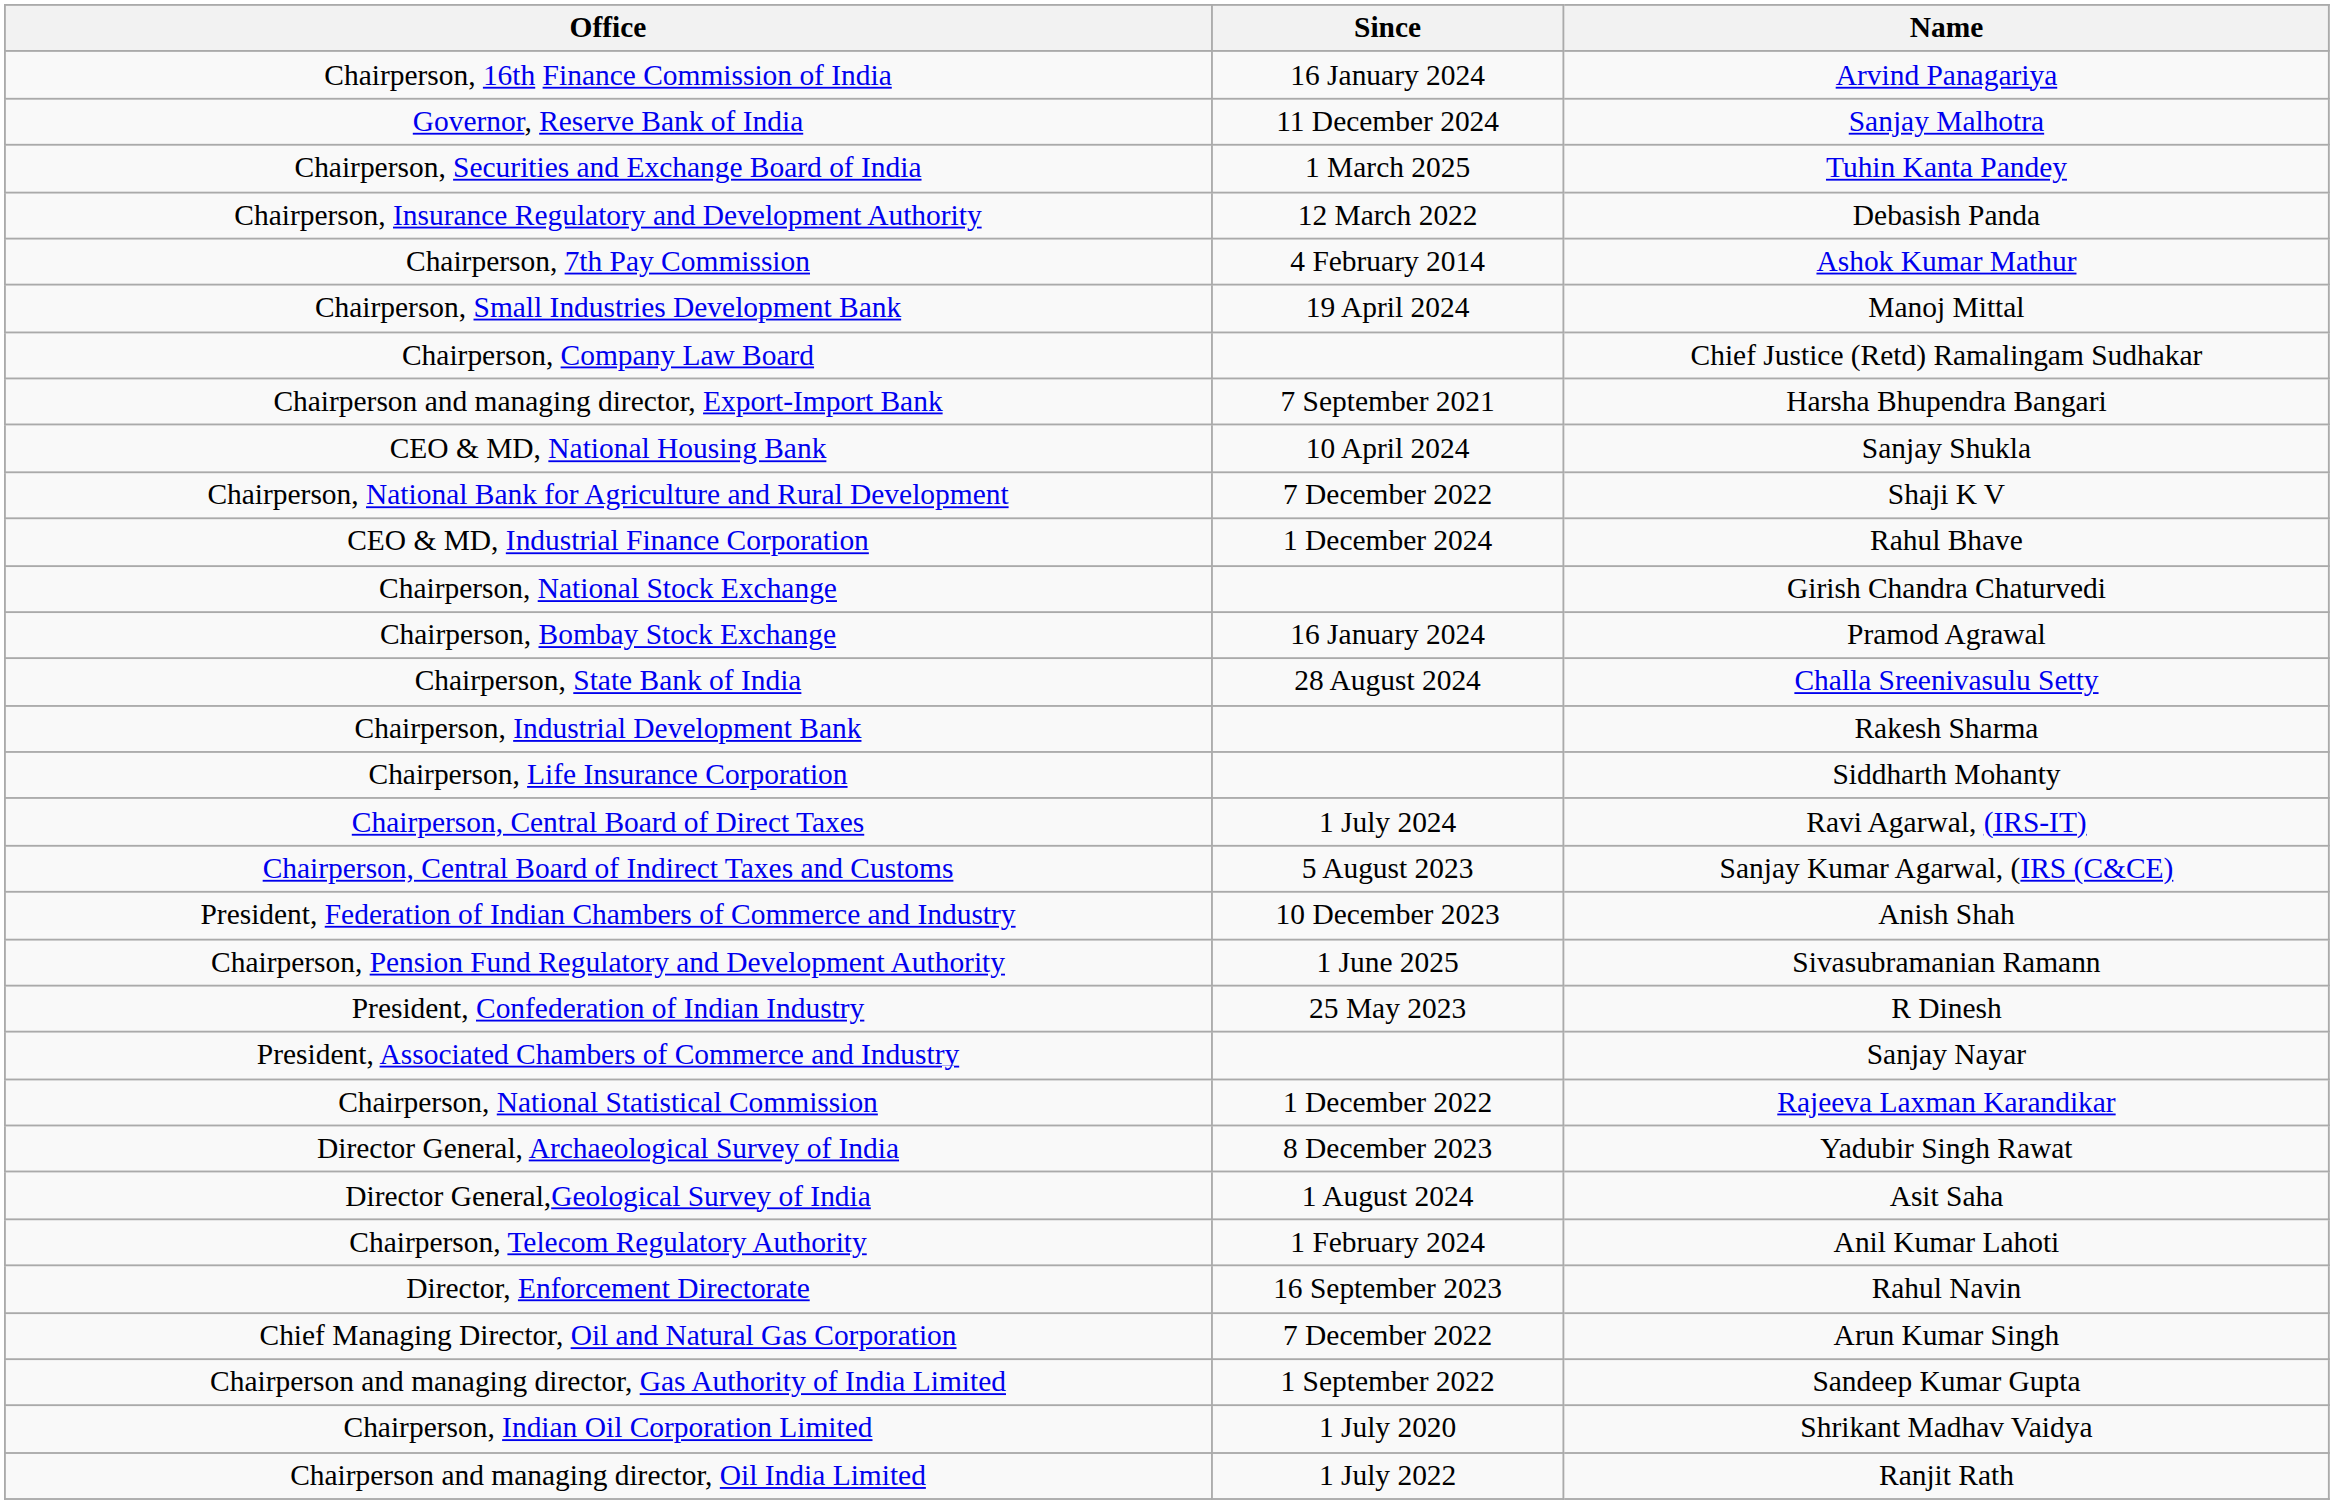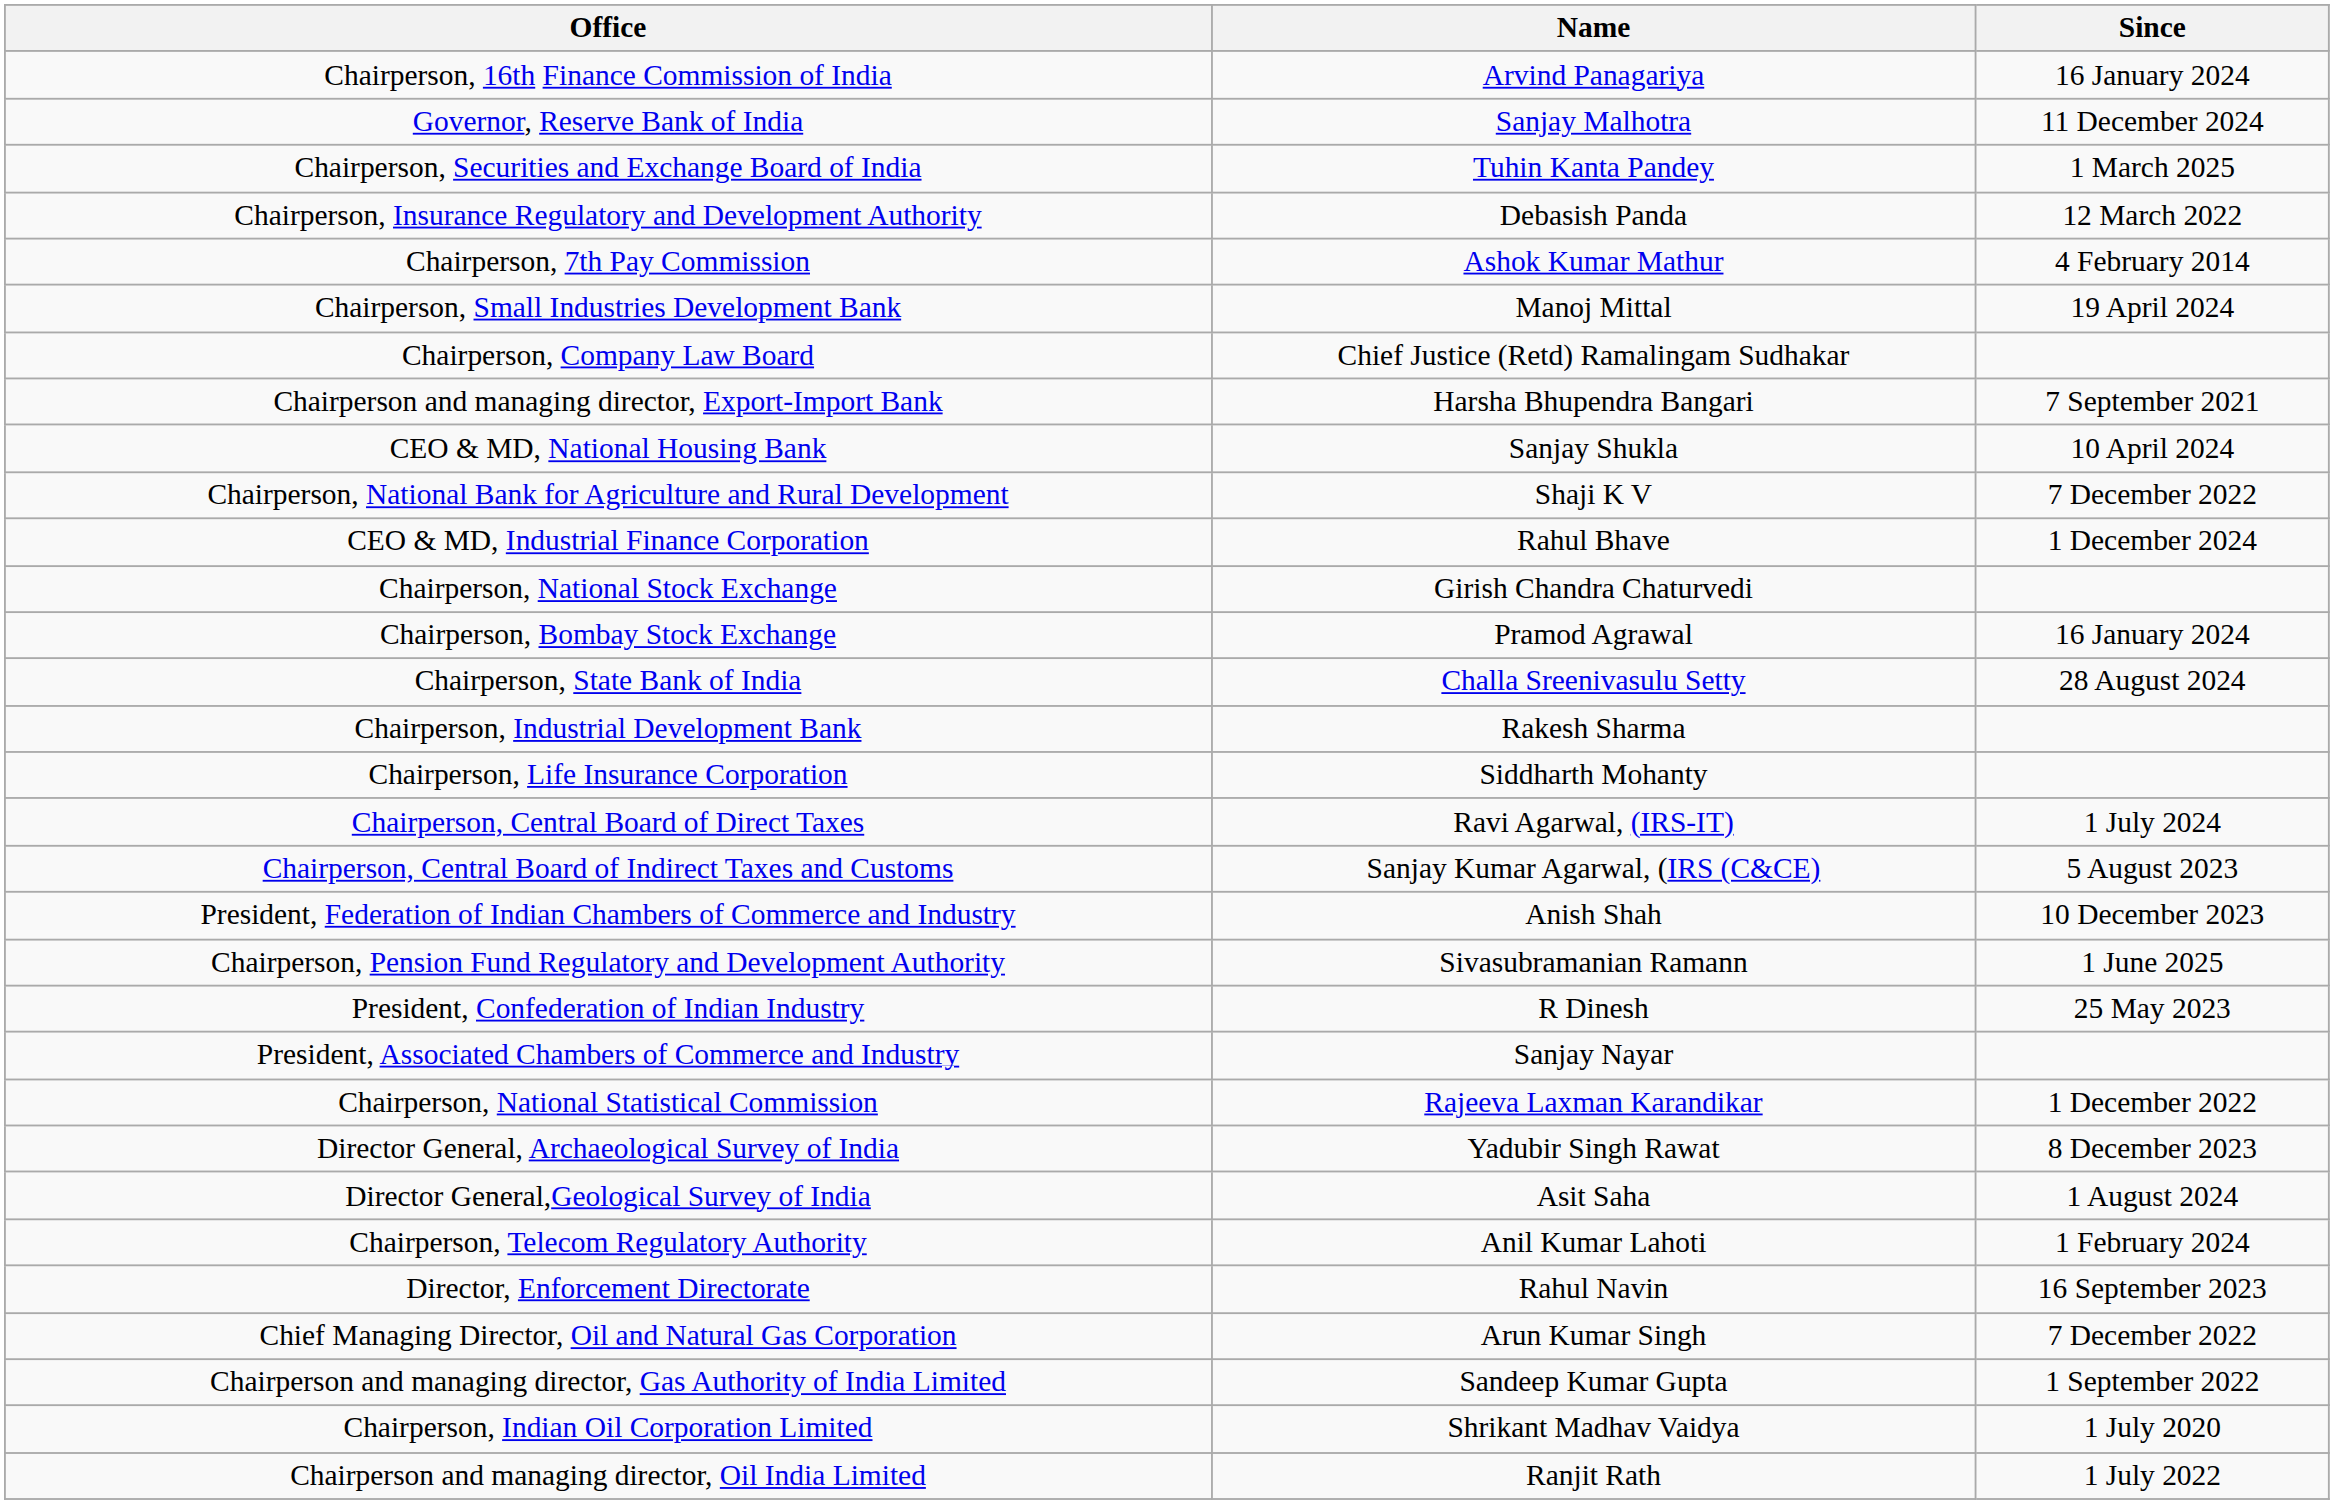columns swapped: Name <-> Since
